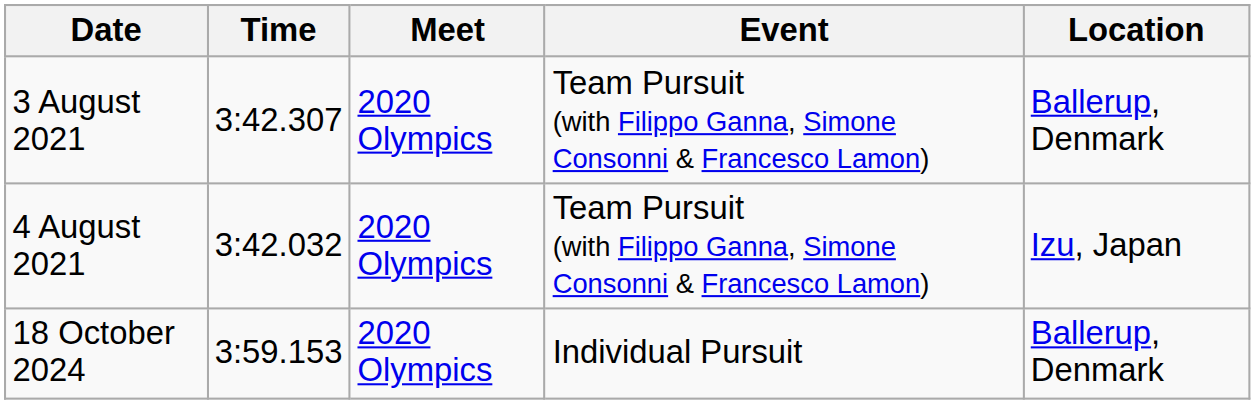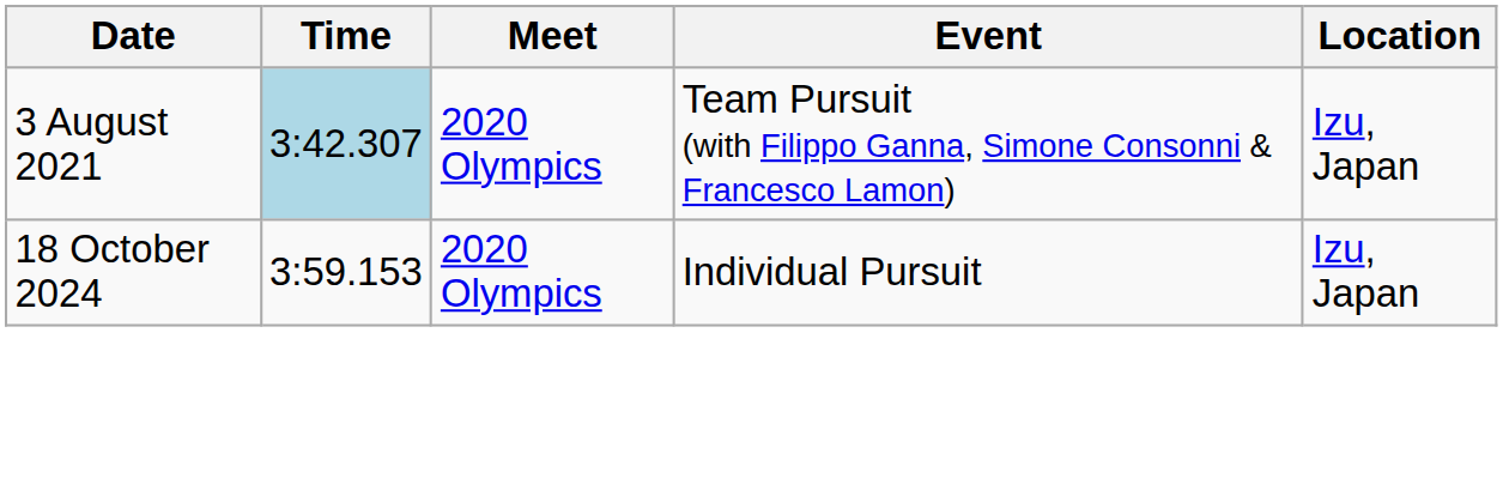3 August 2021 | Time: no background -> lightblue background
3 August 2021 | Location: Ballerup, Denmark -> Izu, Japan
- row: 4 August 2021 | 3:42.032 | 2020 Olympics | Team Pursuit (with Filippo Ganna, Simone Consonni & Francesco Lamon) | Izu, Japan
18 October 2024 | Location: Ballerup, Denmark -> Izu, Japan
